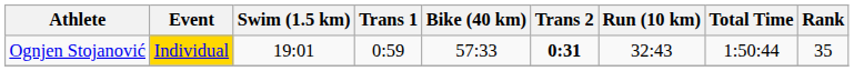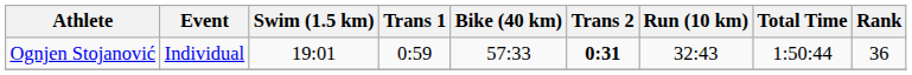Ognjen Stojanović | Event: gold background -> no background
Ognjen Stojanović | Rank: 35 -> 36
